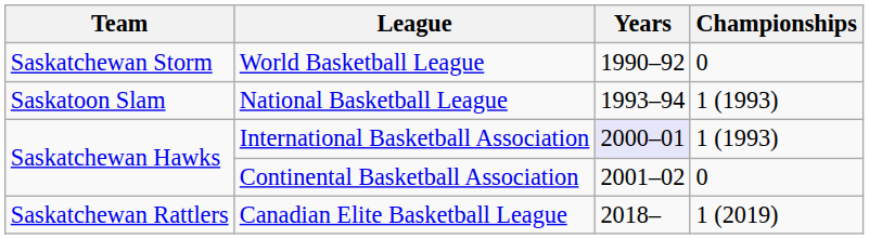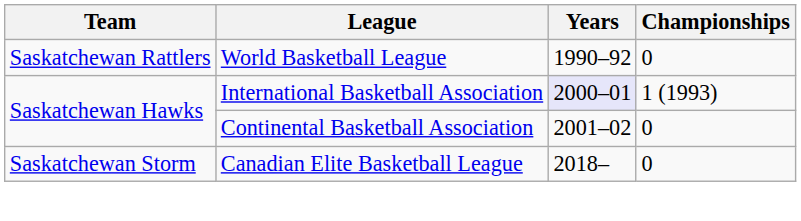World Basketball League | Team: Saskatchewan Storm -> Saskatchewan Rattlers
- row: Saskatoon Slam | National Basketball League | 1993–94 | 1 (1993)
Canadian Elite Basketball League | Team: Saskatchewan Rattlers -> Saskatchewan Storm
Canadian Elite Basketball League | Championships: 1 (2019) -> 0
